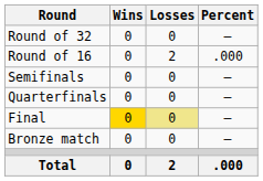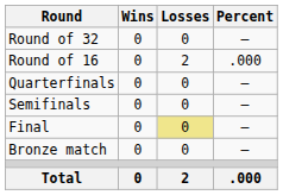rows swapped: Quarterfinals <-> Semifinals
Final | Wins: gold background -> no background
